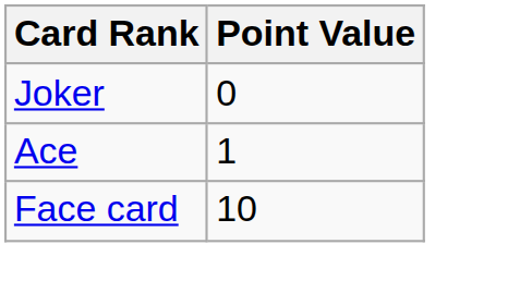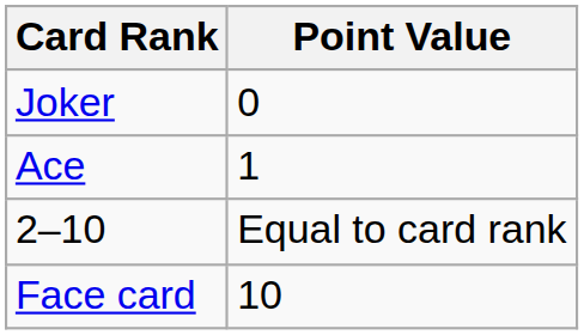+ row: 2–10 | Equal to card rank
